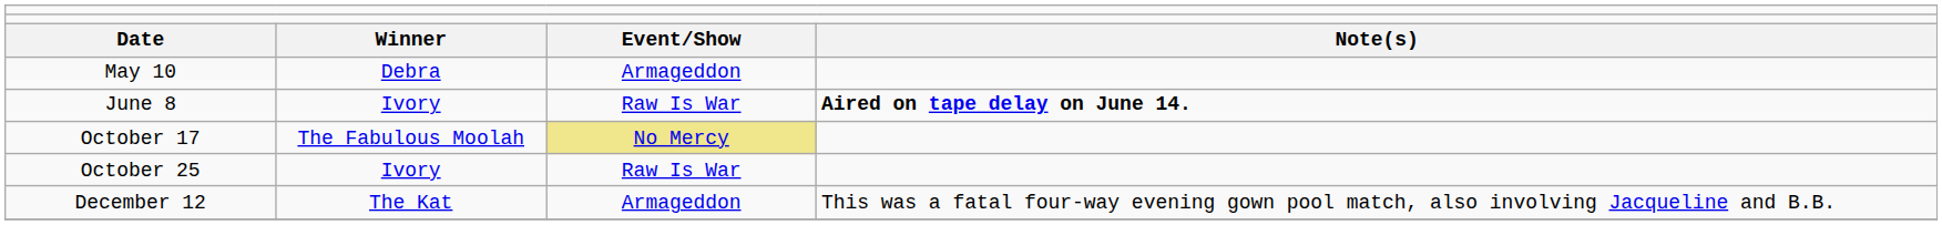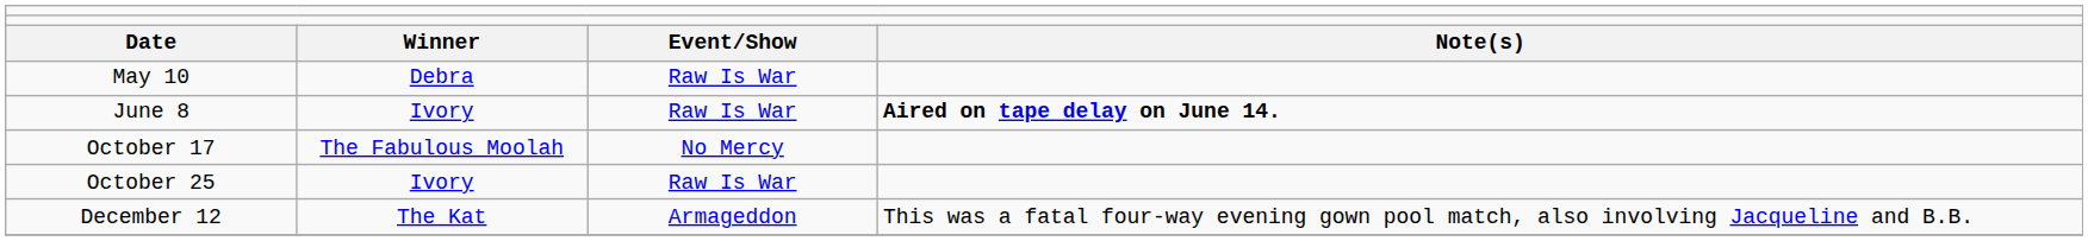May 10 | column 3: Armageddon -> Raw Is War
October 17 | column 3: khaki background -> no background
